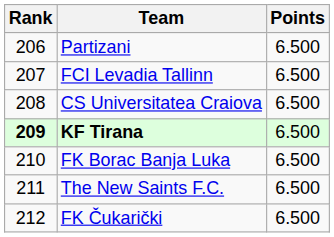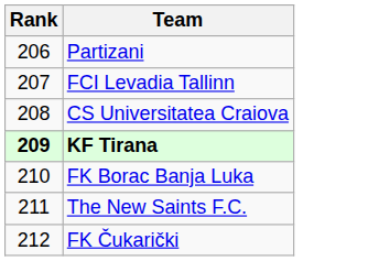- column: Points | 6.500 | 6.500 | 6.500 | 6.500 | 6.500 | 6.500 | 6.500
